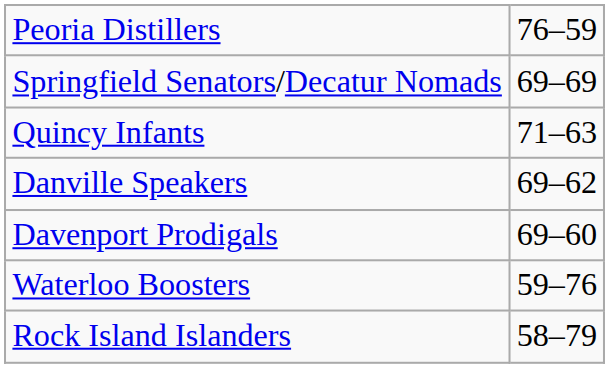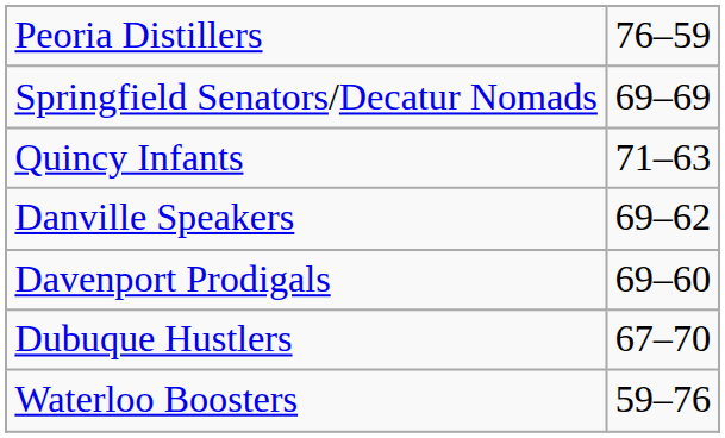+ row: Dubuque Hustlers | 67–70
- row: Rock Island Islanders | 58–79
